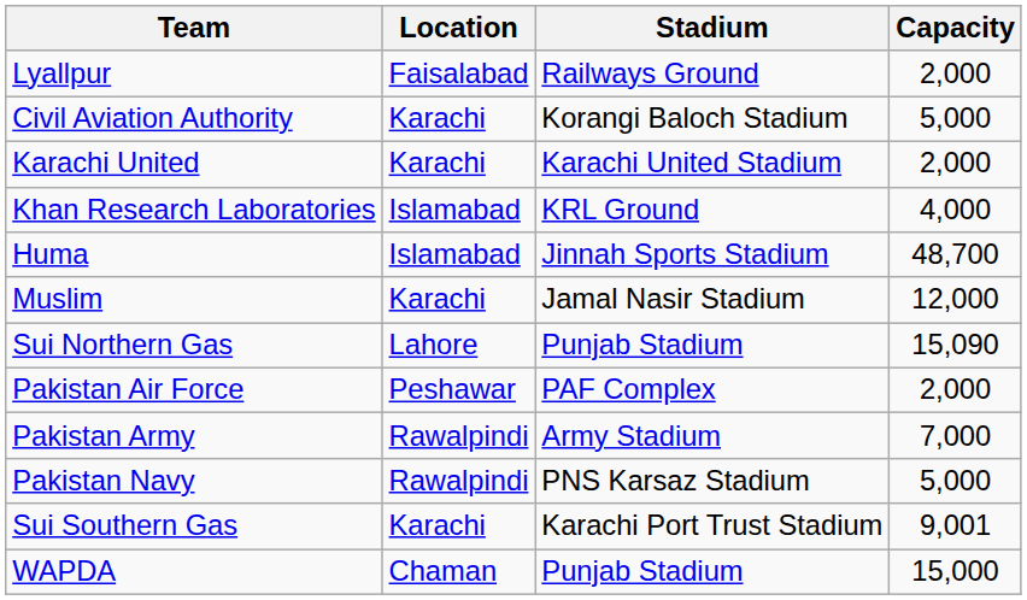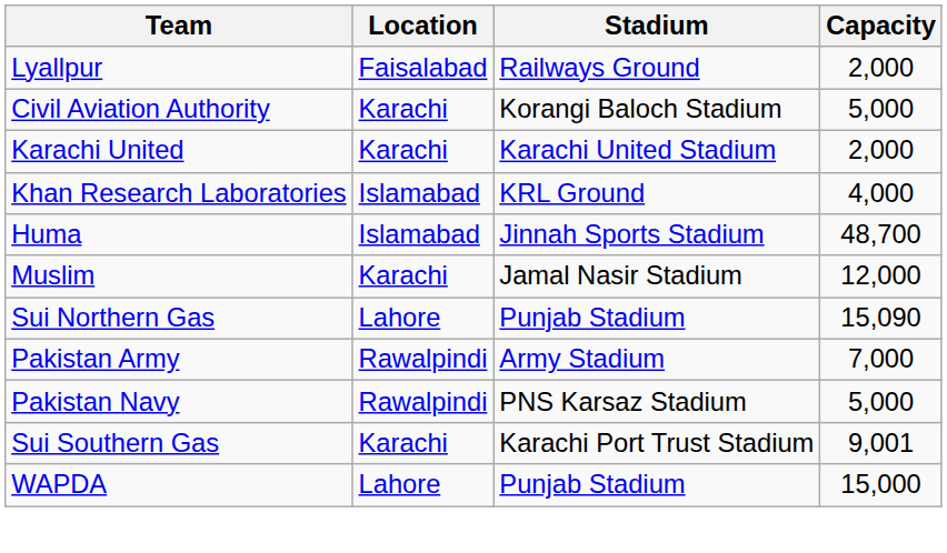- row: Pakistan Air Force | Peshawar | PAF Complex | 2,000
WAPDA | Location: Chaman -> Lahore
